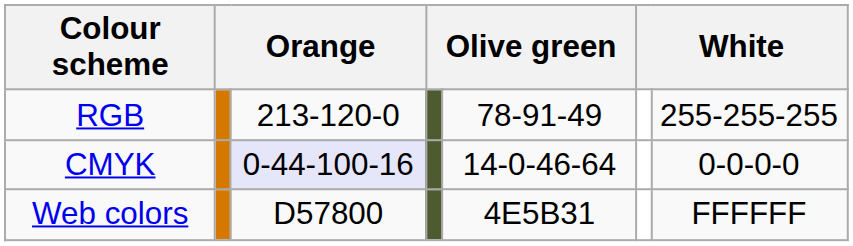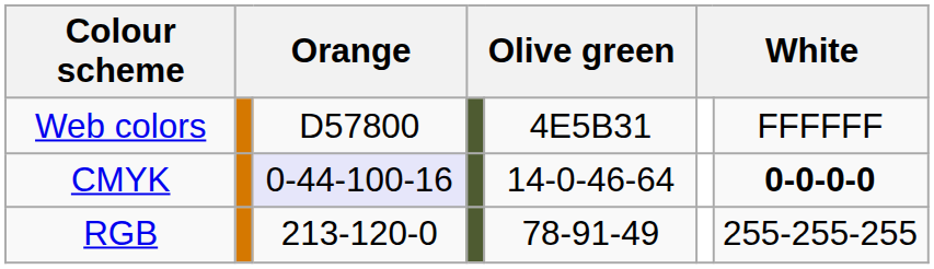rows swapped: RGB <-> Web colors
CMYK | column 7: normal -> bold
